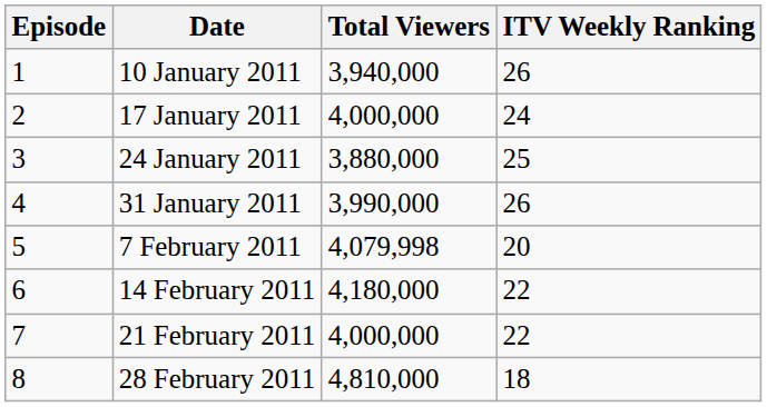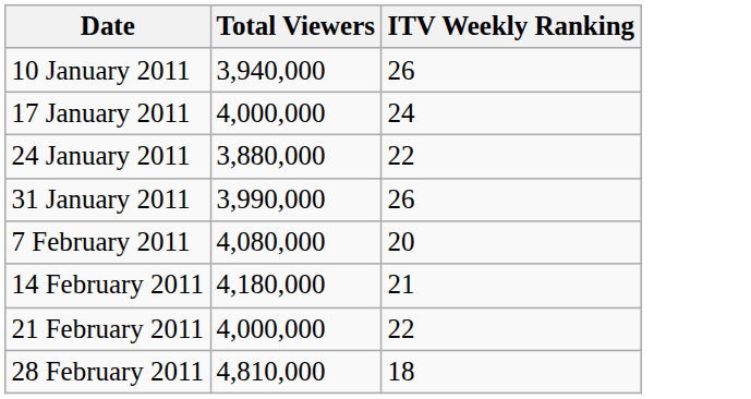- column: Episode | 1 | 2 | 3 | 4 | 5 | 6 | 7 | 8
24 January 2011 | ITV Weekly Ranking: 25 -> 22
7 February 2011 | Total Viewers: 4,079,998 -> 4,080,000
14 February 2011 | ITV Weekly Ranking: 22 -> 21
